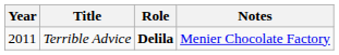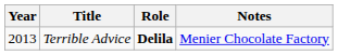Terrible Advice | Year: 2011 -> 2013
